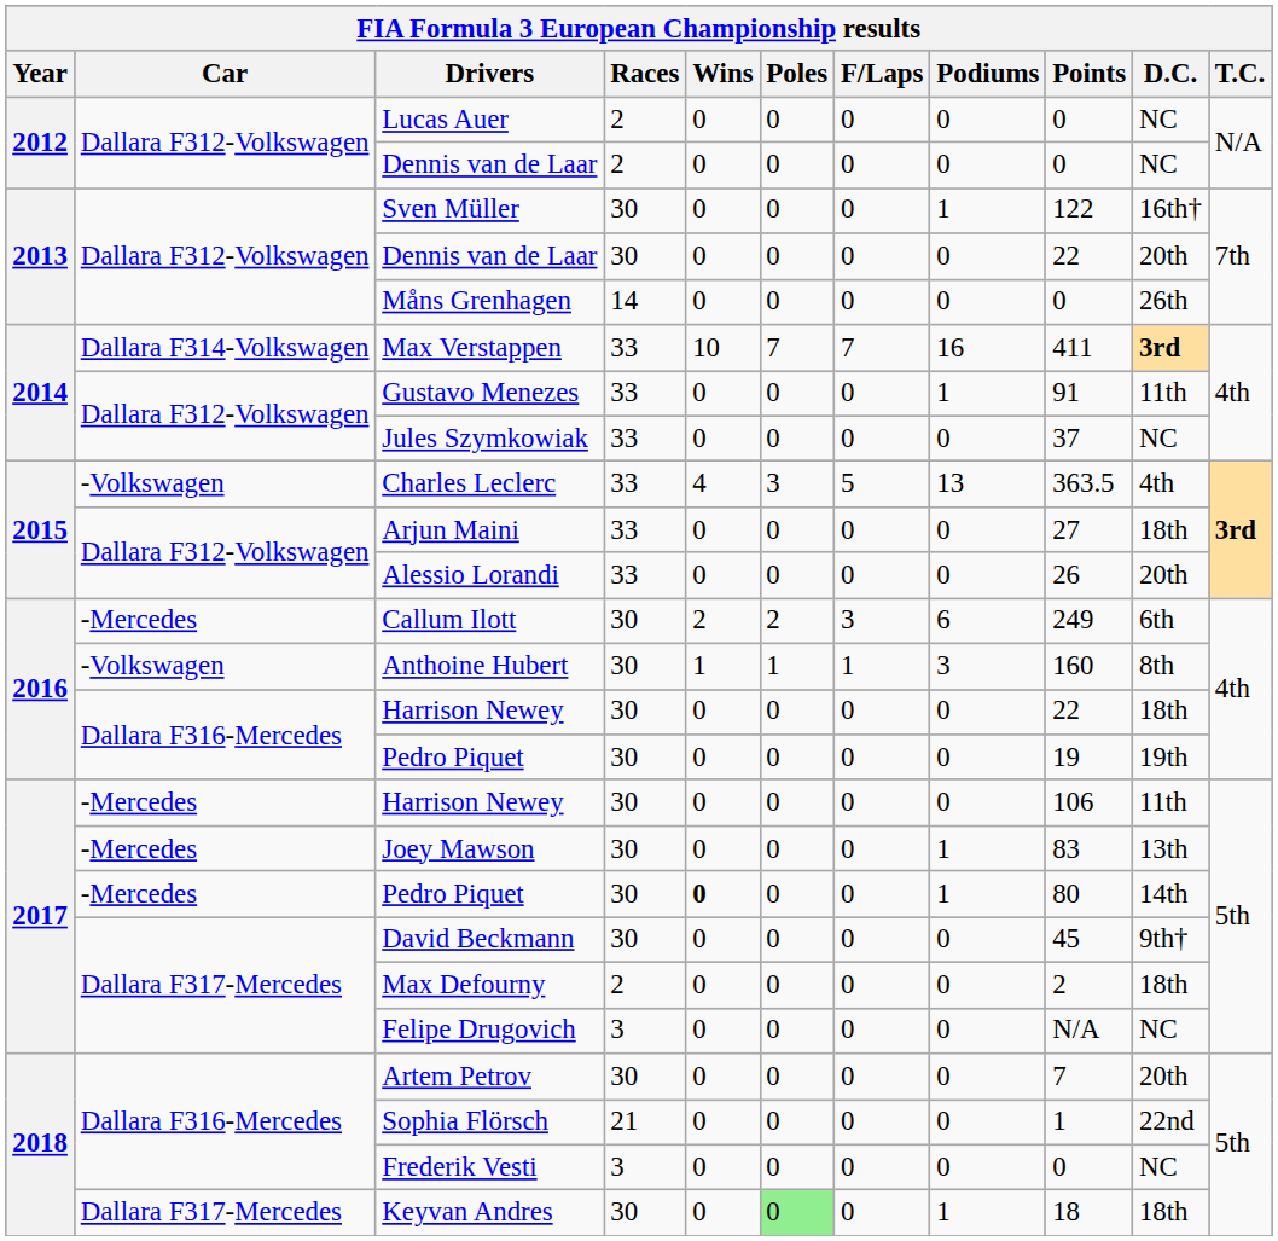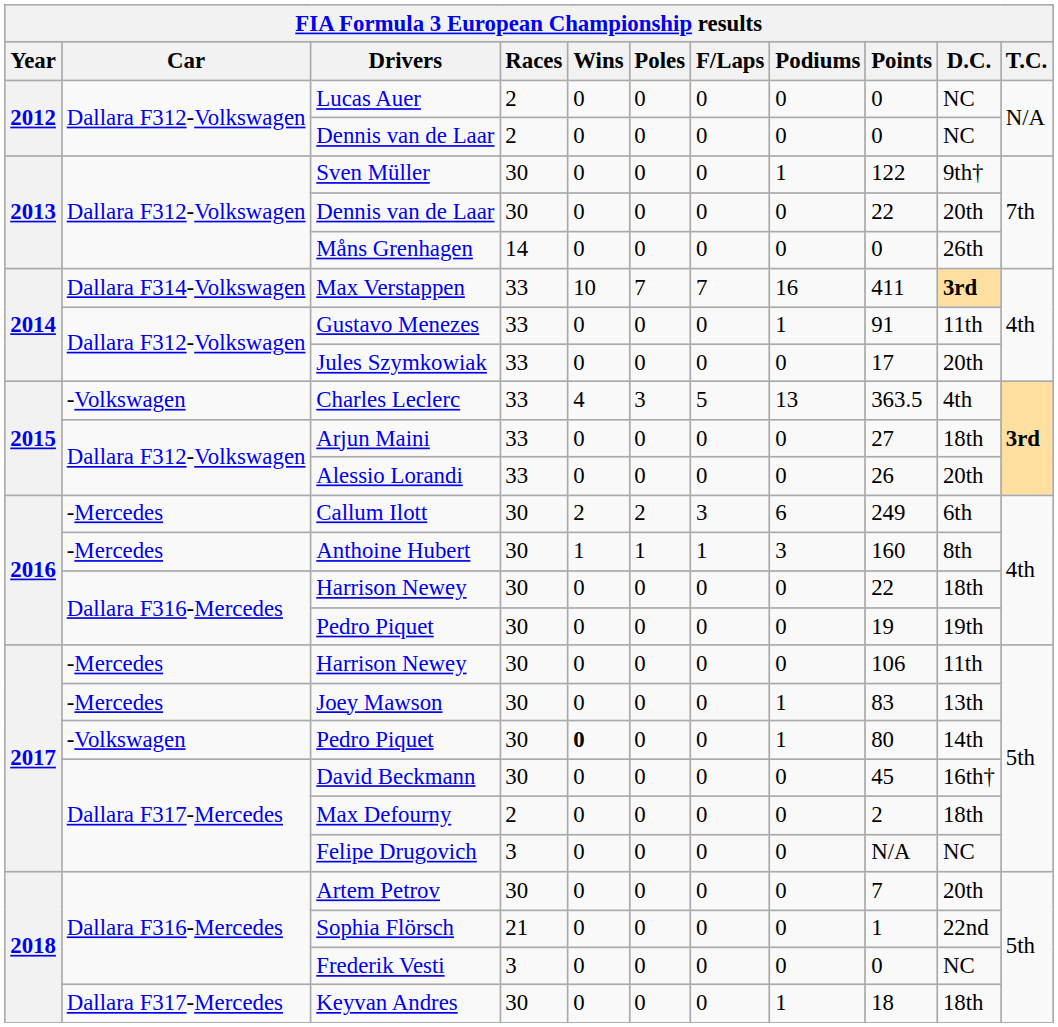Sven Müller | D.C.: 16th† -> 9th†
Jules Szymkowiak | Points: 37 -> 17
Jules Szymkowiak | D.C.: NC -> 20th
Anthoine Hubert | Car: -Volkswagen -> -Mercedes
2017 / Pedro Piquet | Car: -Mercedes -> -Volkswagen
David Beckmann | D.C.: 9th† -> 16th†
Keyvan Andres | Poles: lightgreen background -> no background
